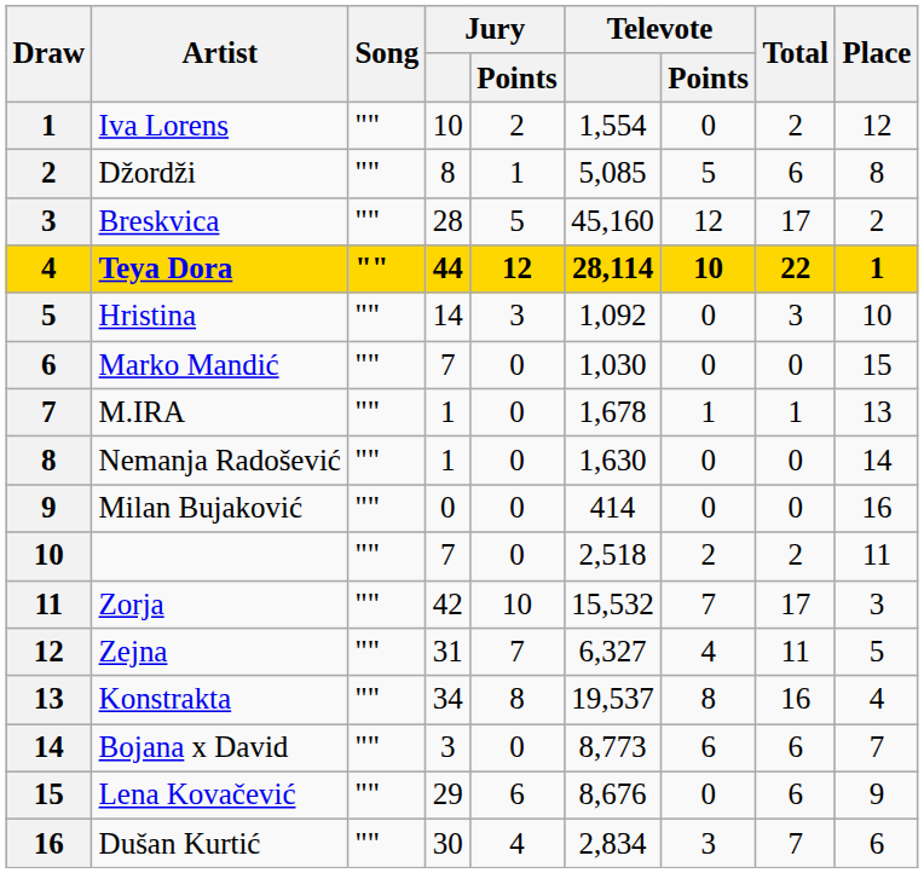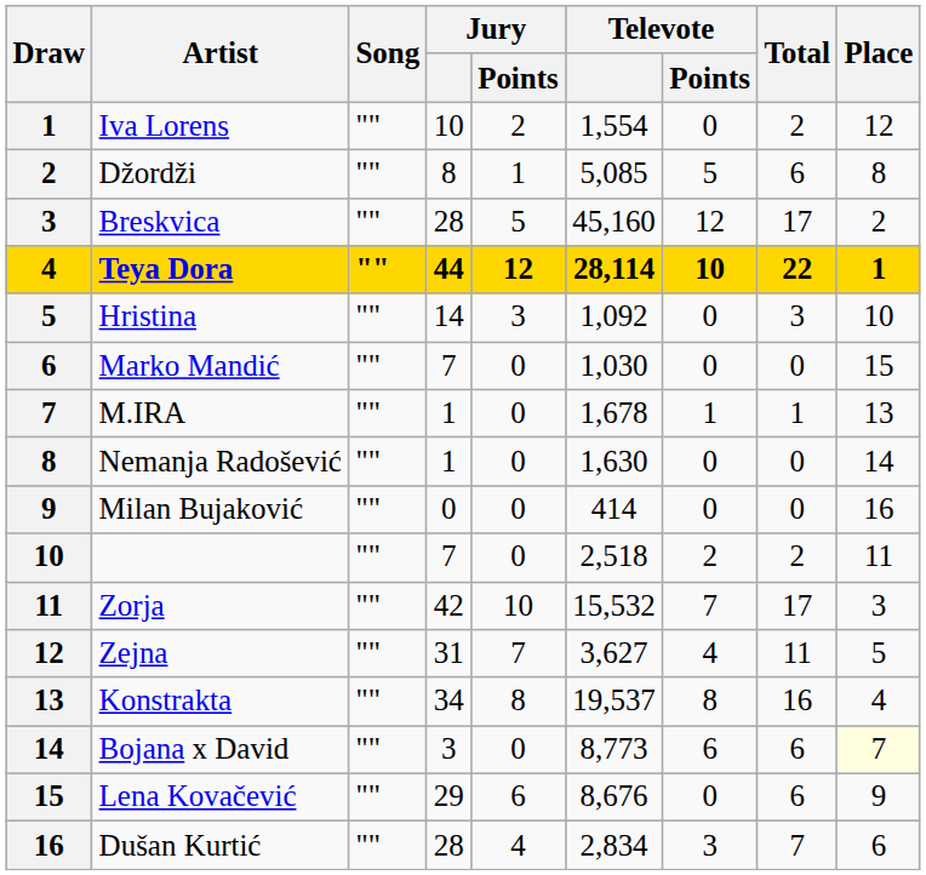Zejna | Televote: 6,327 -> 3,627
Bojana x David | Place: no background -> lightyellow background
Dušan Kurtić | Jury: 30 -> 28
